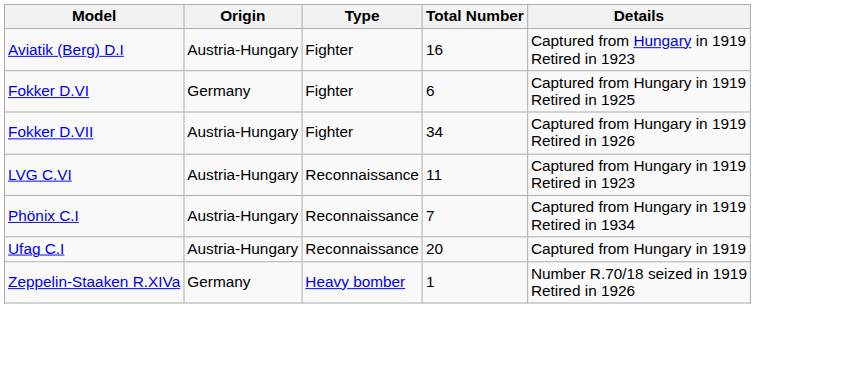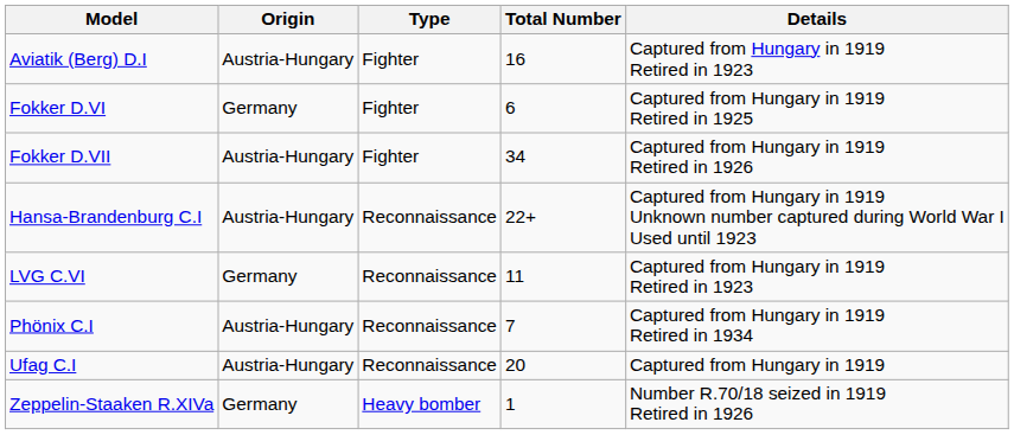+ row: Hansa-Brandenburg C.I | Austria-Hungary | Reconnaissance | 22+ | Captured from Hungary in 1919 Unknown number captured during World War I Used until 1923
LVG C.VI | Origin: Austria-Hungary -> Germany
